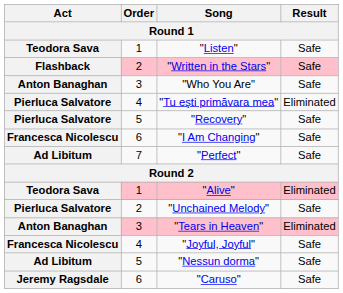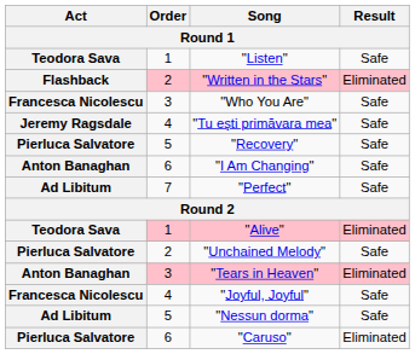"Written in the Stars" | Result: Safe -> Eliminated
"Who You Are" | Act: Anton Banaghan -> Francesca Nicolescu
"Tu eşti primăvara mea" | Act: Pierluca Salvatore -> Jeremy Ragsdale
"Tu eşti primăvara mea" | Result: Eliminated -> Safe
"I Am Changing" | Act: Francesca Nicolescu -> Anton Banaghan
"Caruso" | Act: Jeremy Ragsdale -> Pierluca Salvatore
"Caruso" | Result: Safe -> Eliminated
